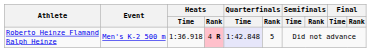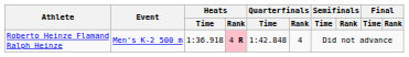Roberto Heinze Flamand Ralph Heinze | Quarterfinals / Time: lavender background -> no background
Roberto Heinze Flamand Ralph Heinze | Quarterfinals / Rank: 5 -> 4
